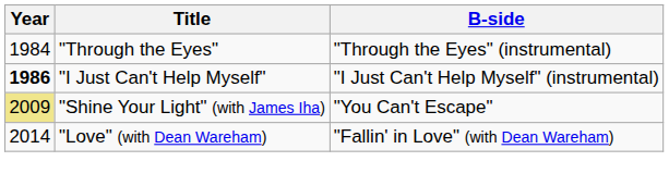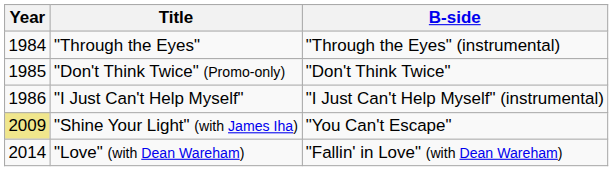+ row: 1985 | "Don't Think Twice" (Promo-only) | "Don't Think Twice"
"I Just Can't Help Myself" | Year: bold -> normal
